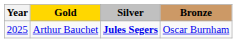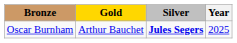columns swapped: Year <-> Bronze
